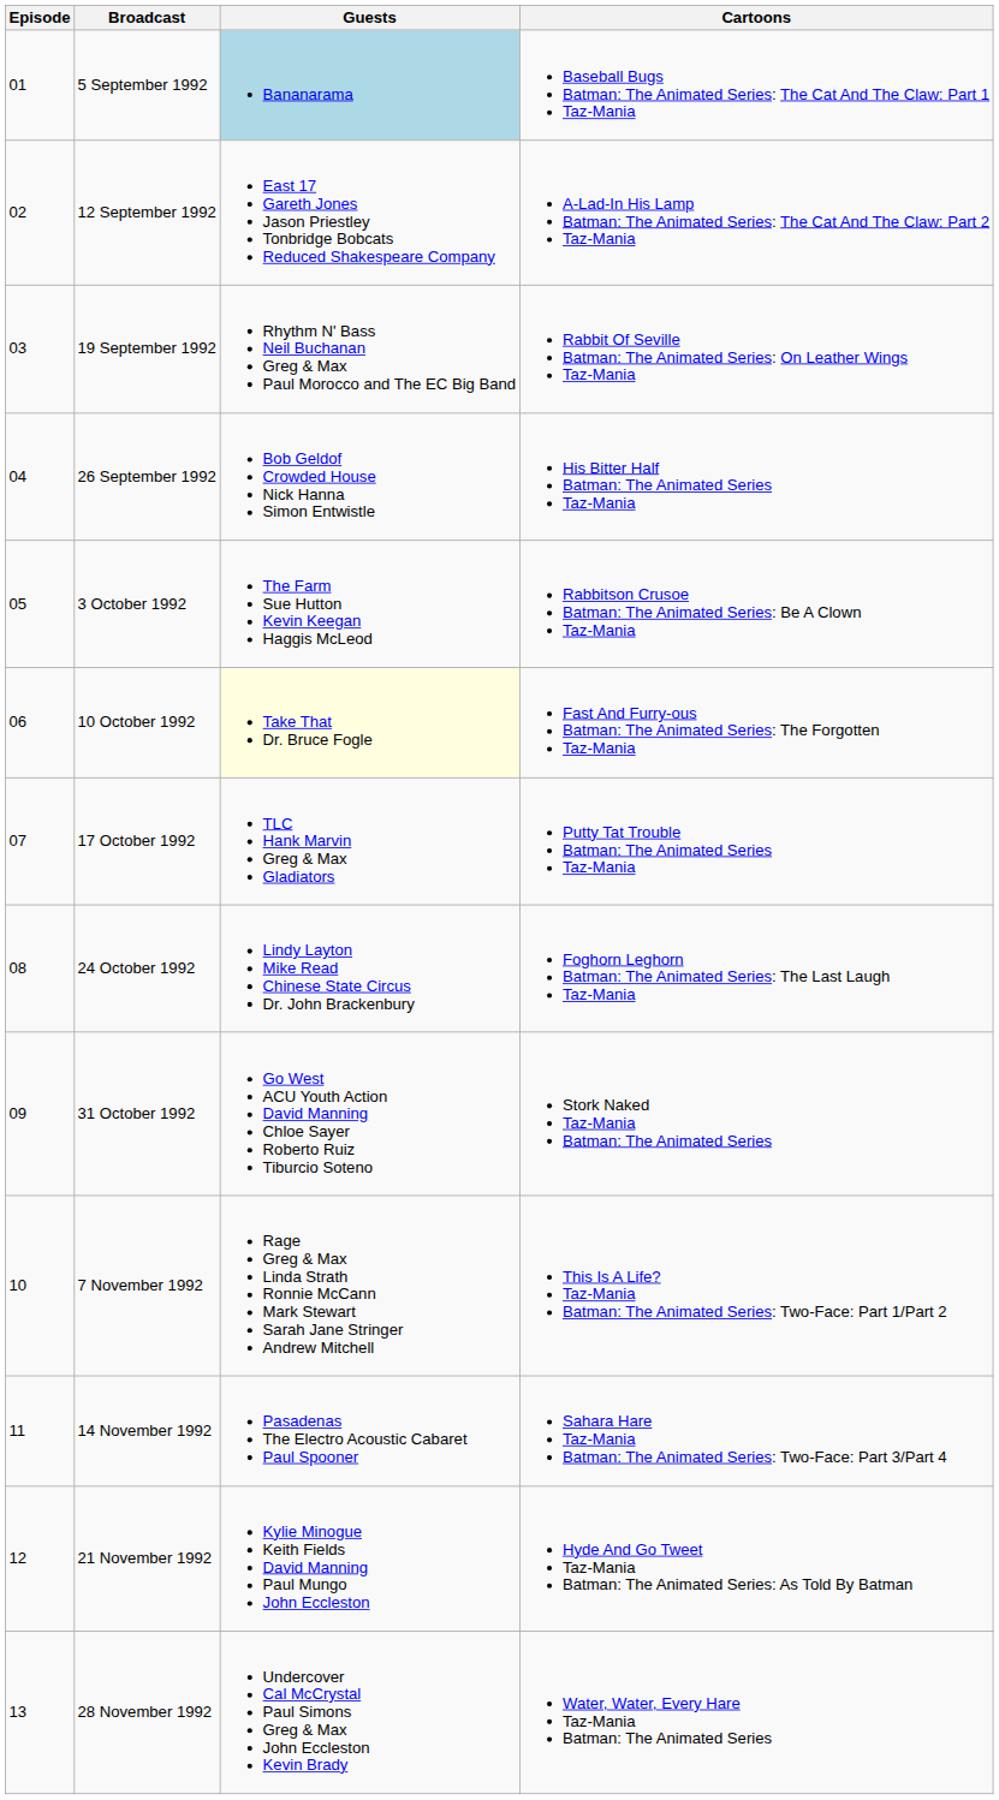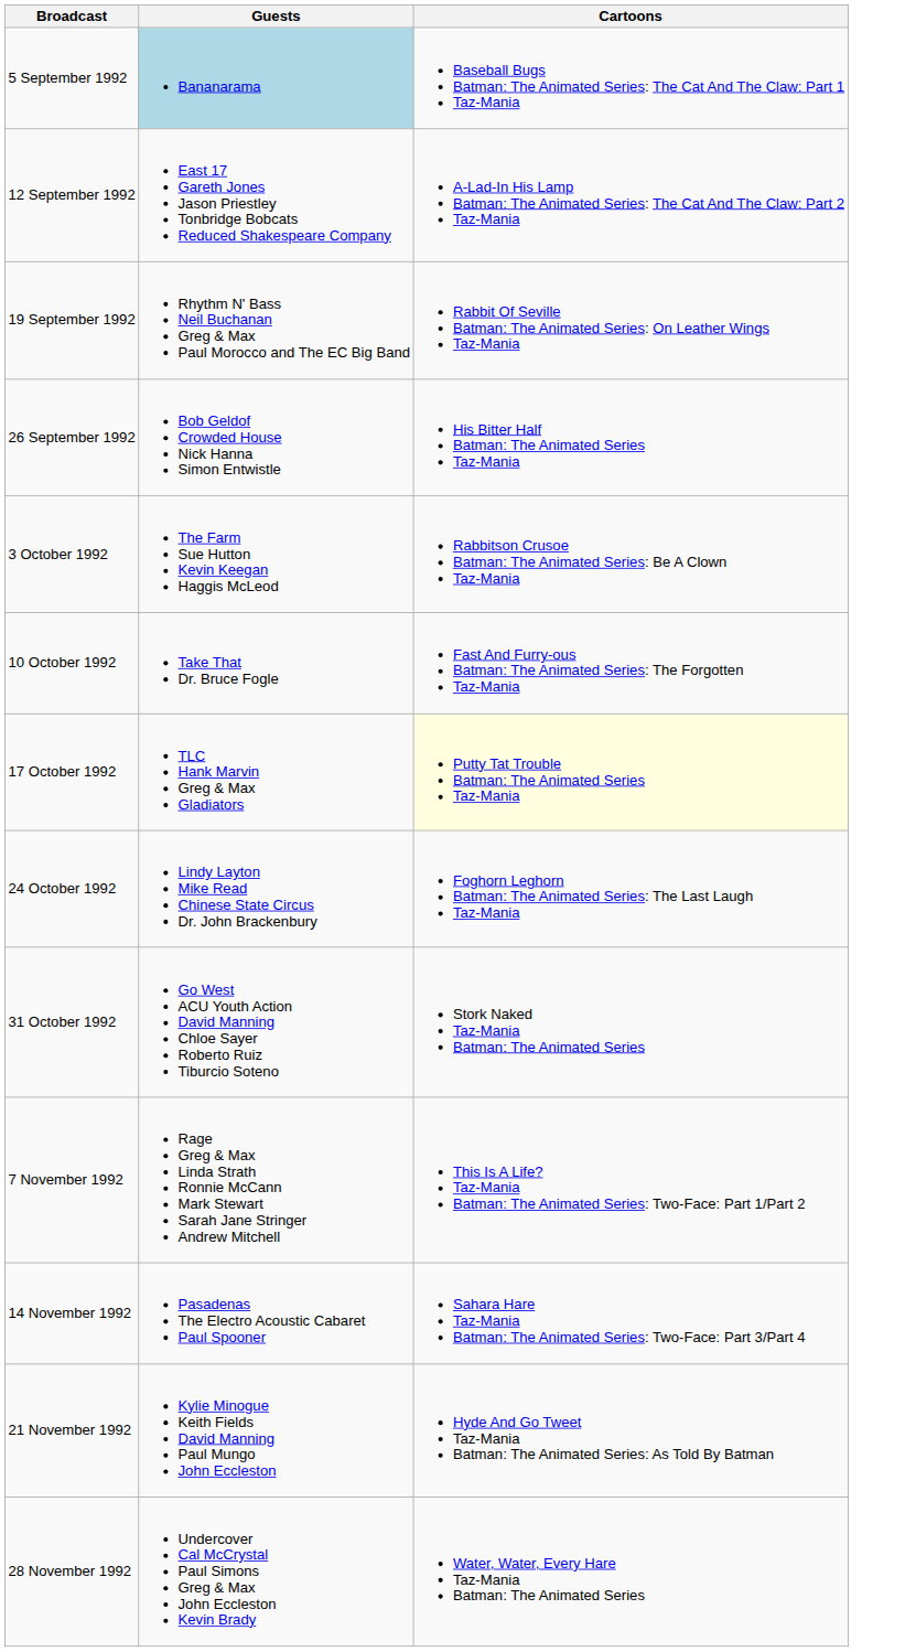- column: Episode | 01 | 02 | 03 | 04 | 05 | 06 | 07 | 08 | 09 | 10 | 11 | 12 | 13
10 October 1992 | Guests: lightyellow background -> no background
17 October 1992 | Cartoons: no background -> lightyellow background
